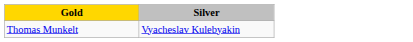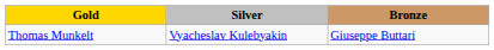+ column: Bronze | Giuseppe Buttari
